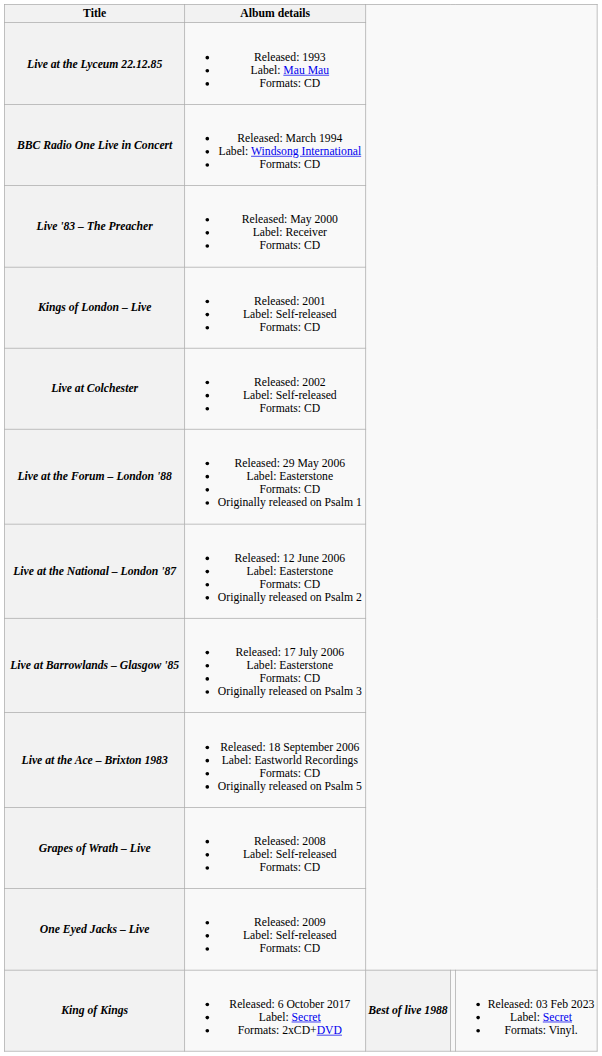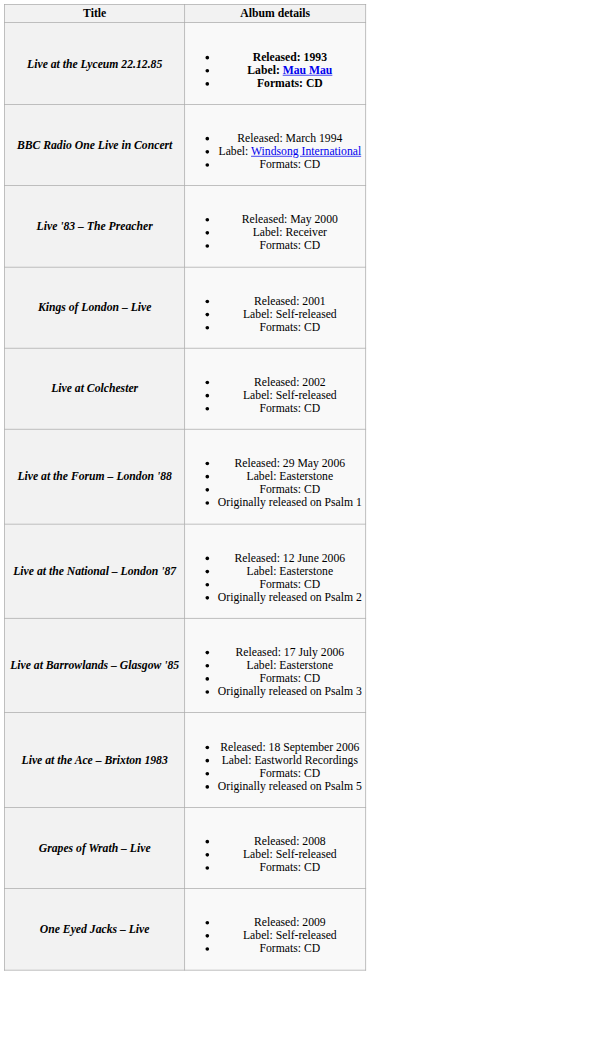Live at the Lyceum 22.12.85 | Album details: normal -> bold
- row: King of Kings | Released: 6 October 2017 Label: Secret Formats: 2xCD+DVD | Best of live 1988 | Released: 03 Feb 2023 Label: Secret Formats: Vinyl.
